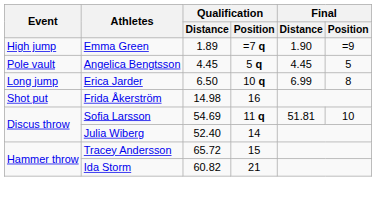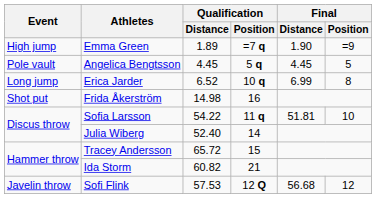Erica Jarder | Qualification / Distance: 6.50 -> 6.52
Sofia Larsson | Qualification / Distance: 54.69 -> 54.22
+ row: Javelin throw | Sofi Flink | 57.53 | 12 Q | 56.68 | 12
